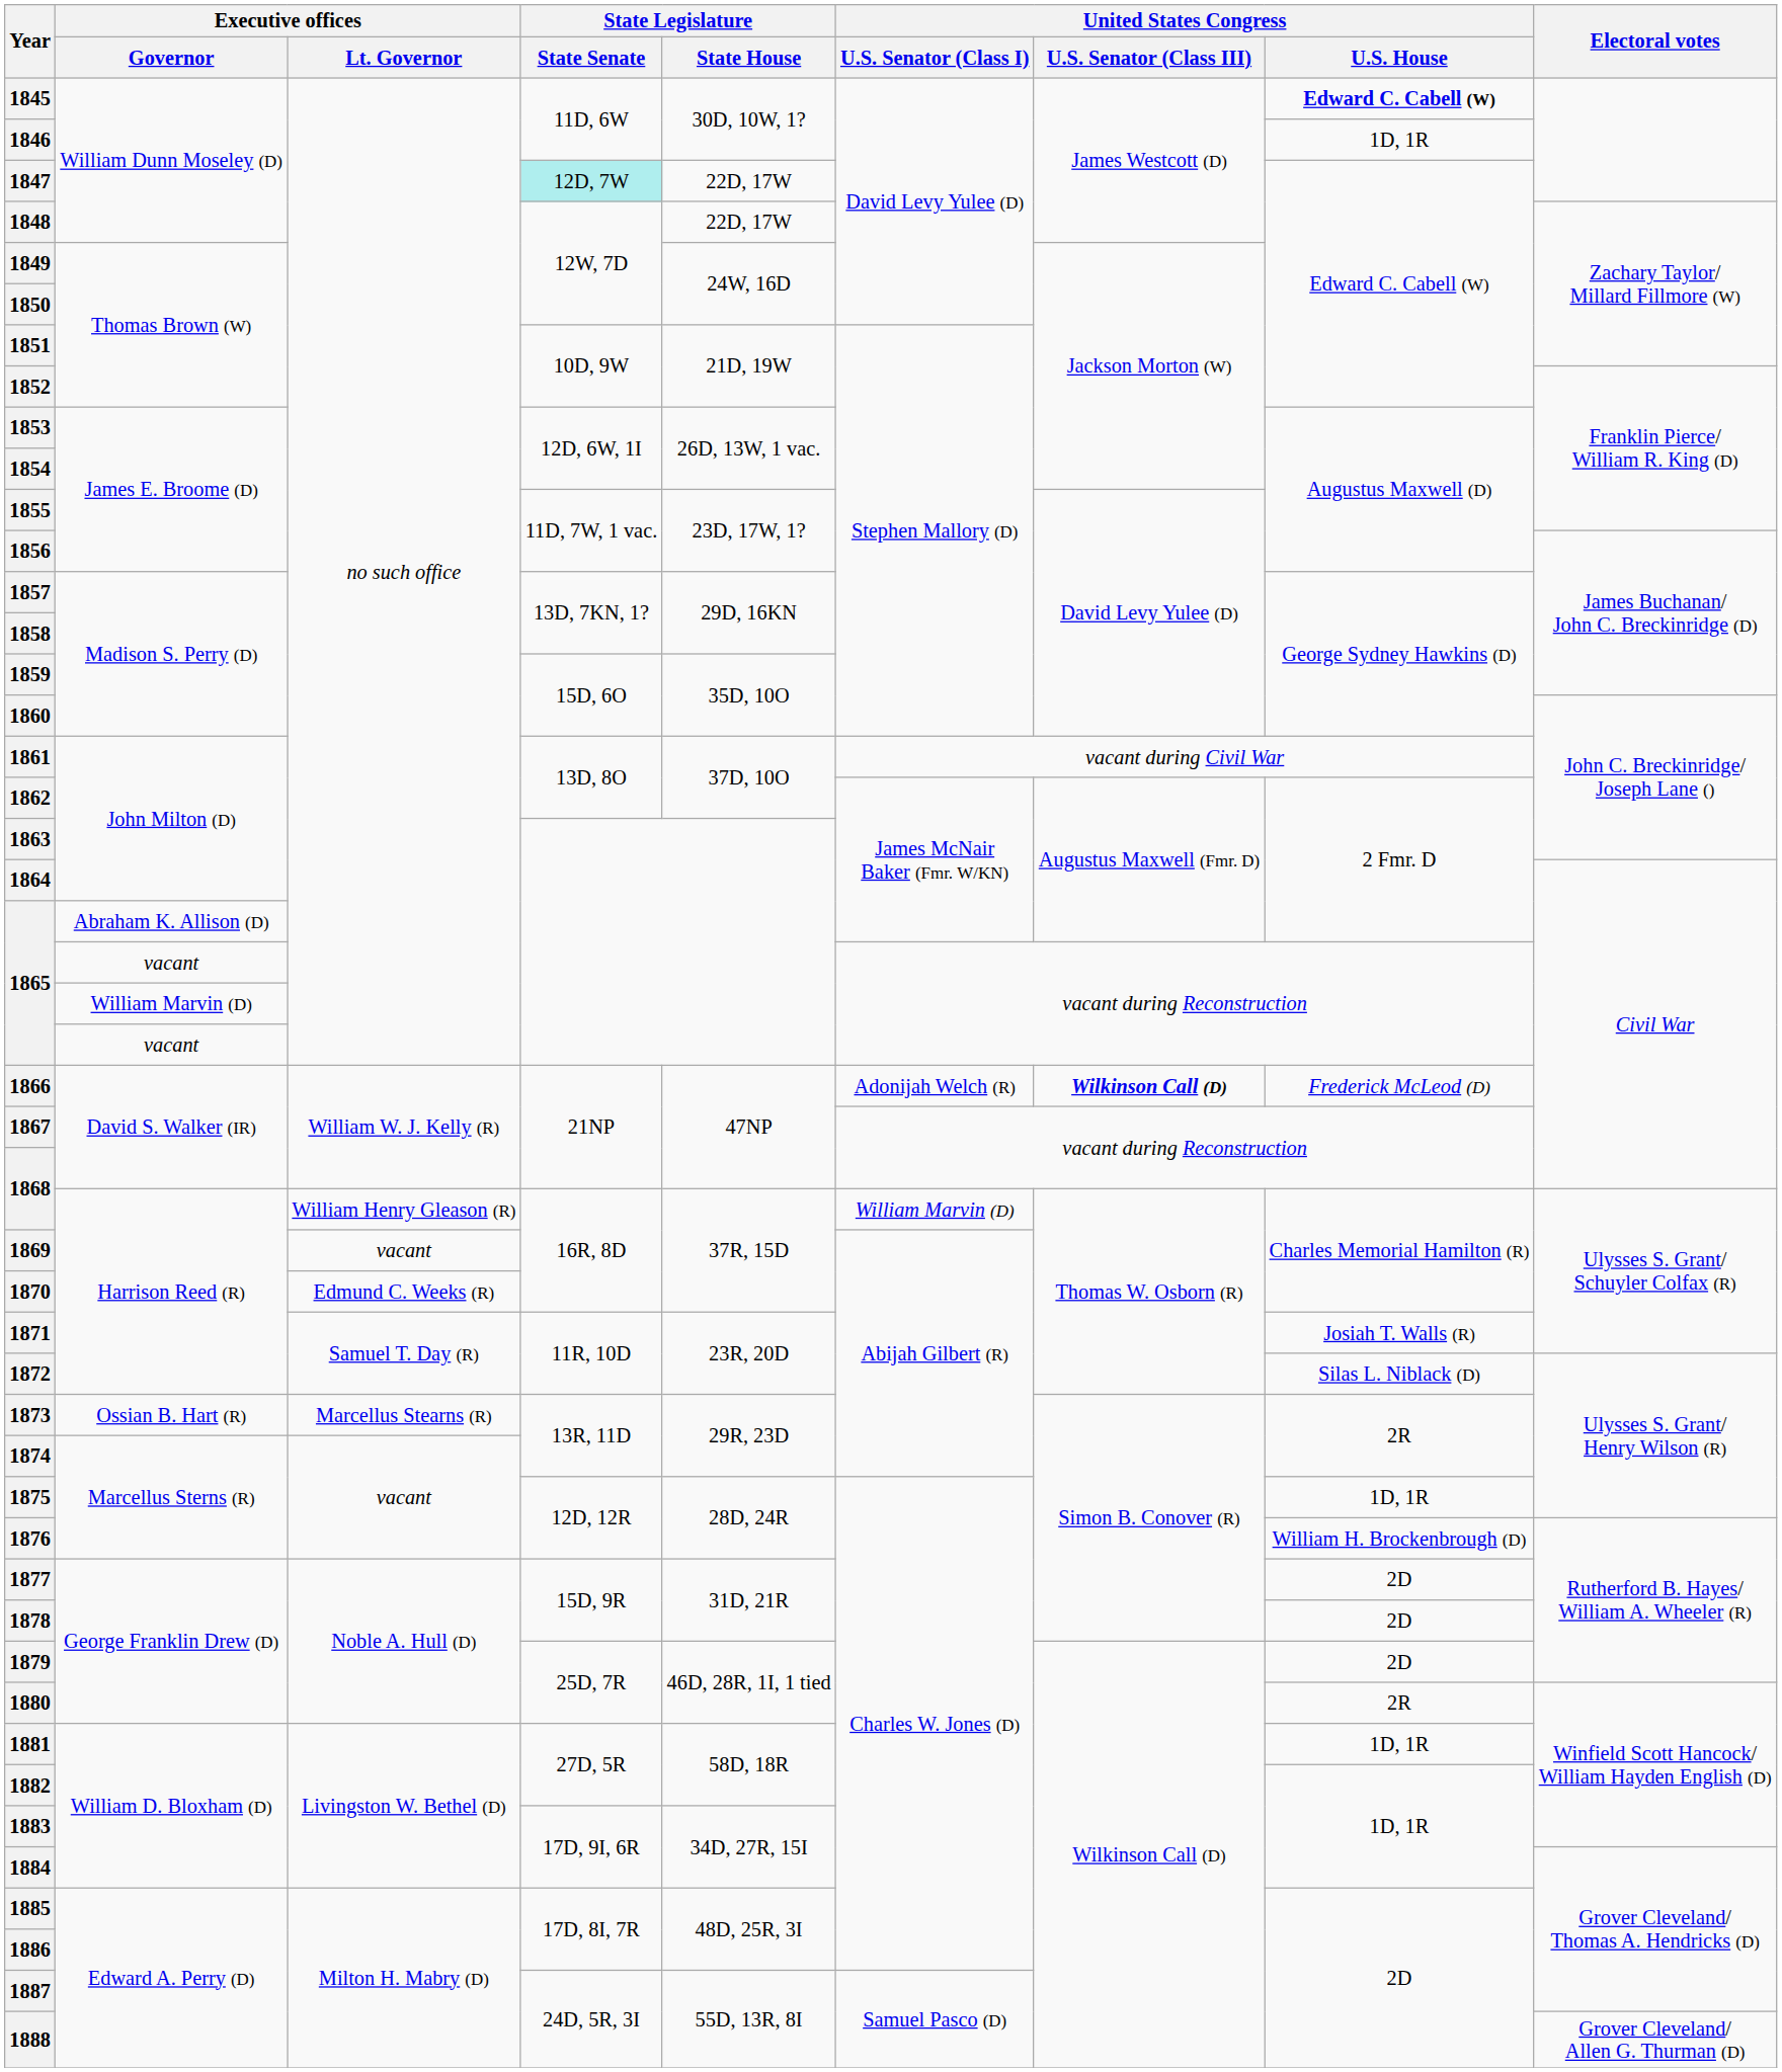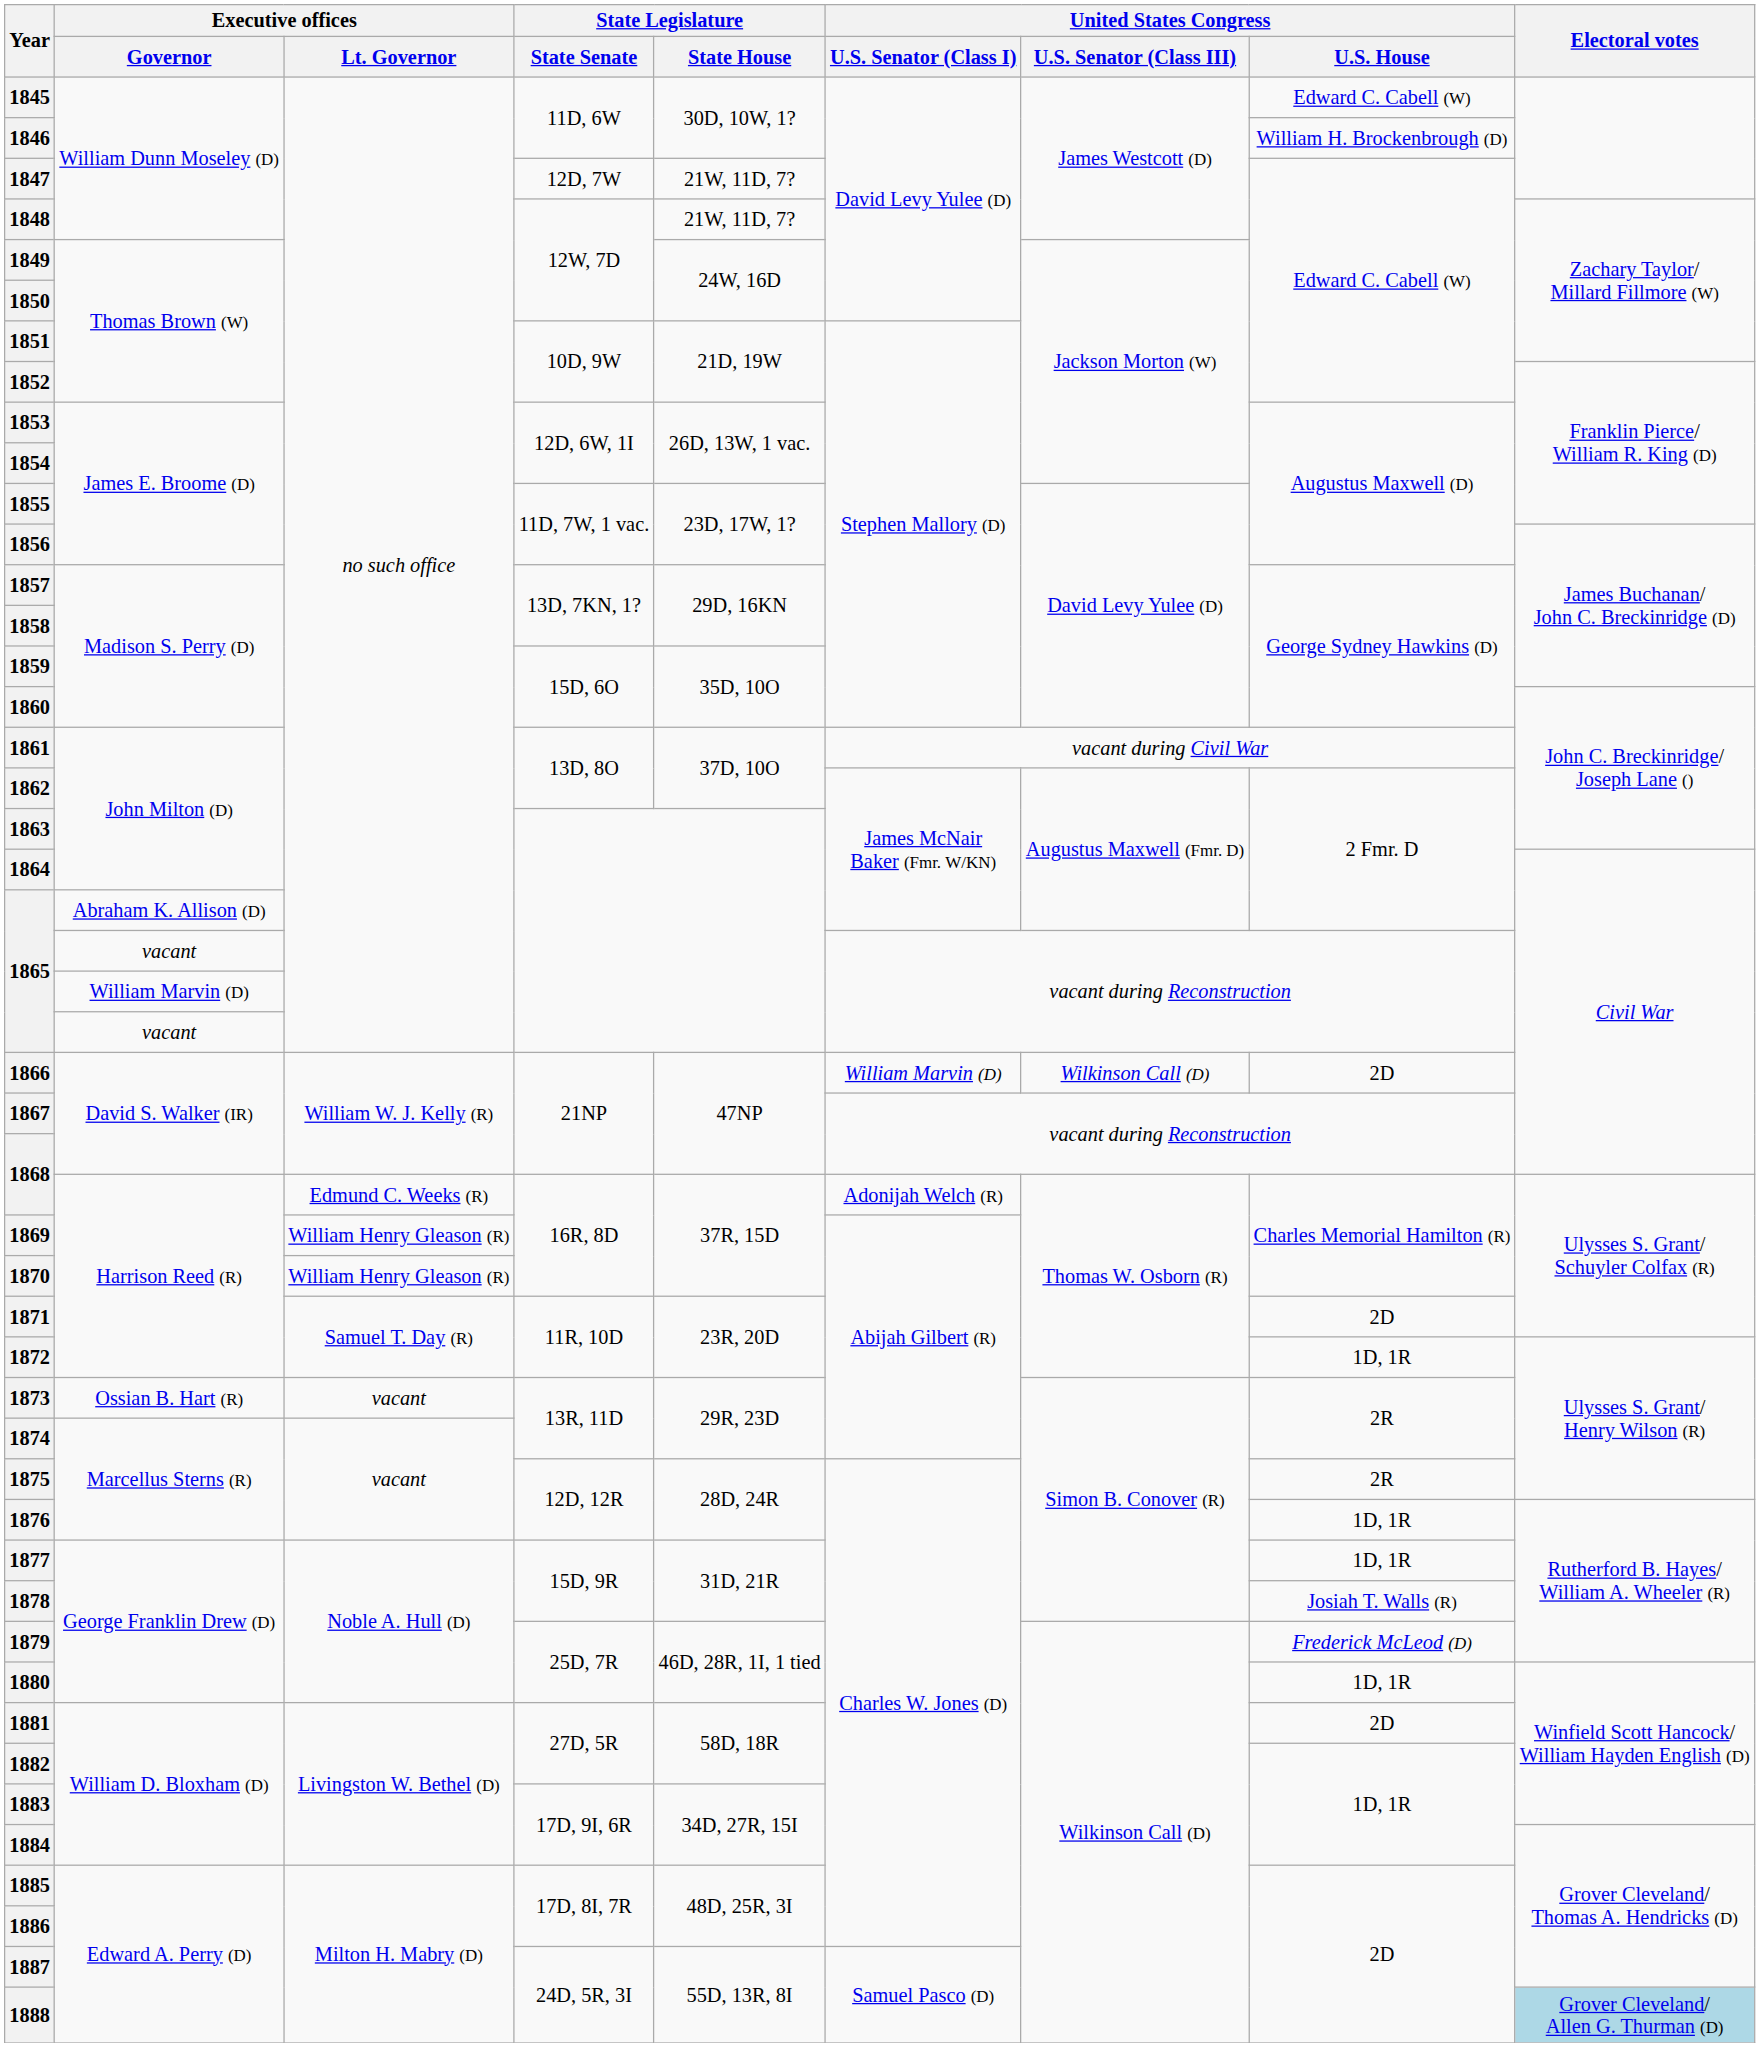1845 | United States Congress / U.S. House: bold -> normal
1846 | United States Congress / U.S. House: 1D, 1R -> William H. Brockenbrough (D)
1847 | State Legislature / State Senate: paleturquoise background -> no background
1847 | State Legislature / State House: 22D, 17W -> 21W, 11D, 7?
1848 | State Legislature / State House: 22D, 17W -> 21W, 11D, 7?
1866 | United States Congress / U.S. Senator (Class I): Adonijah Welch (R) -> William Marvin (D)
1866 | United States Congress / U.S. Senator (Class III): bold -> normal
1866 | United States Congress / U.S. House: Frederick McLeod (D) -> 2D
1868 / Harrison Reed (R) | Executive offices / Lt. Governor: William Henry Gleason (R) -> Edmund C. Weeks (R)
1868 / Harrison Reed (R) | United States Congress / U.S. Senator (Class I): William Marvin (D) -> Adonijah Welch (R)
1869 | Executive offices / Lt. Governor: vacant -> William Henry Gleason (R)
1870 | Executive offices / Lt. Governor: Edmund C. Weeks (R) -> William Henry Gleason (R)
1871 | United States Congress / U.S. House: Josiah T. Walls (R) -> 2D
1872 | United States Congress / U.S. House: Silas L. Niblack (D) -> 1D, 1R
1873 | Executive offices / Lt. Governor: Marcellus Stearns (R) -> vacant
1875 | United States Congress / U.S. House: 1D, 1R -> 2R
1876 | United States Congress / U.S. House: William H. Brockenbrough (D) -> 1D, 1R
1877 | United States Congress / U.S. House: 2D -> 1D, 1R
1878 | United States Congress / U.S. House: 2D -> Josiah T. Walls (R)
1879 | United States Congress / U.S. House: 2D -> Frederick McLeod (D)
1880 | United States Congress / U.S. House: 2R -> 1D, 1R
1881 | United States Congress / U.S. House: 1D, 1R -> 2D
1888 | Electoral votes: no background -> lightblue background
